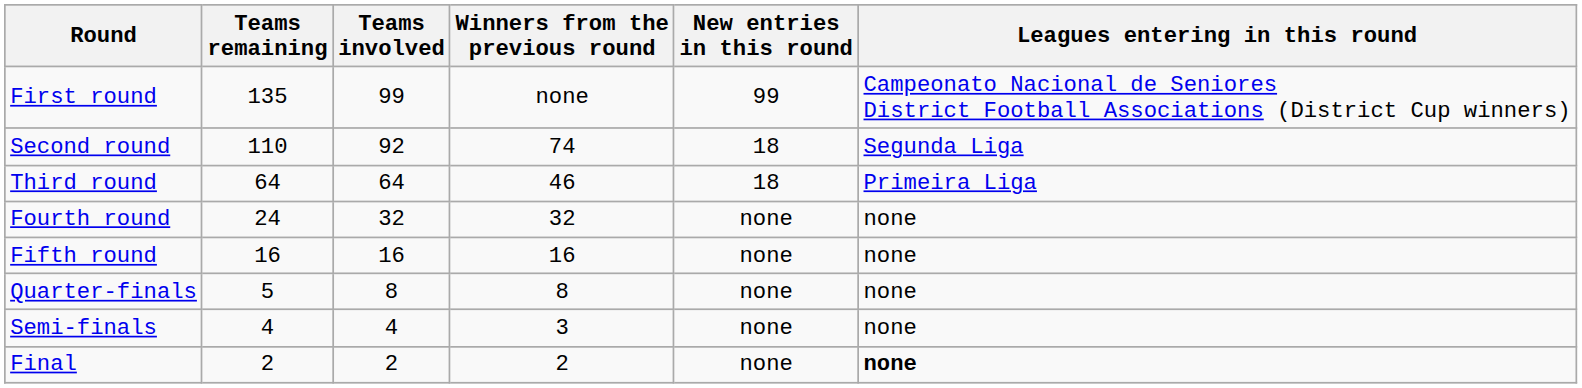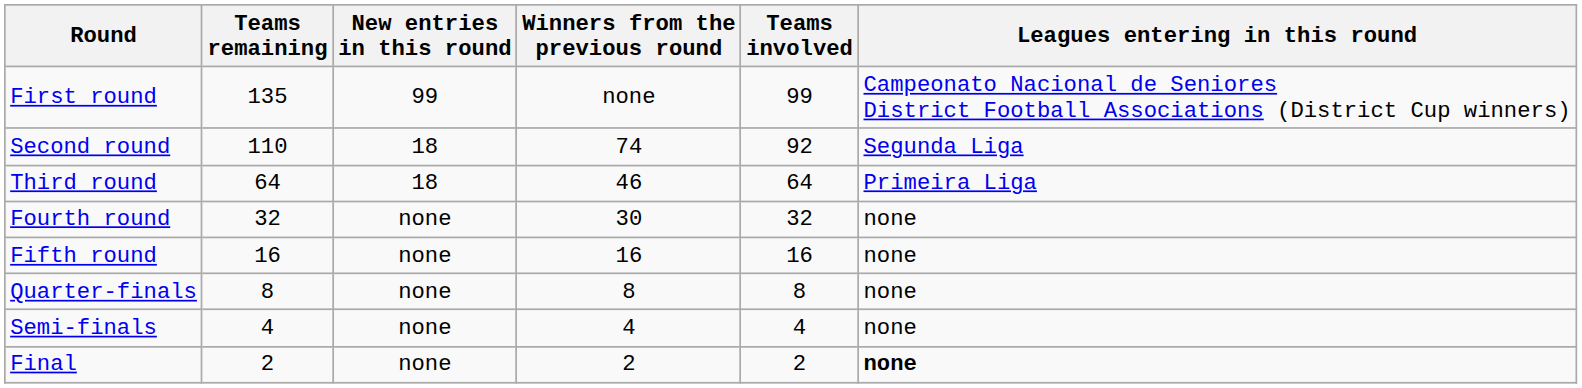columns swapped: Teams involved <-> New entries in this round
Fourth round | Teams remaining: 24 -> 32
Fourth round | Winners from the previous round: 32 -> 30
Quarter-finals | Teams remaining: 5 -> 8
Semi-finals | Winners from the previous round: 3 -> 4
